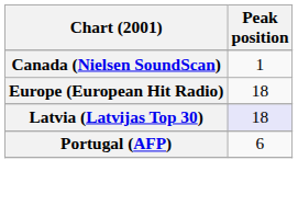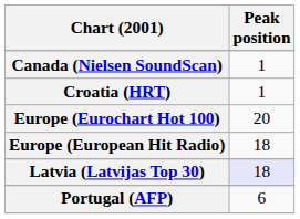+ row: Croatia (HRT) | 1
+ row: Europe (Eurochart Hot 100) | 20
